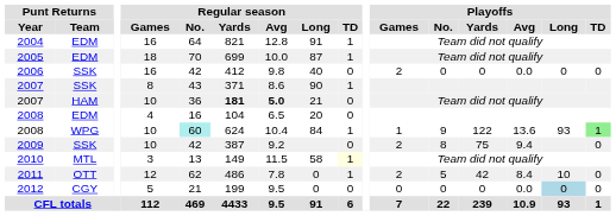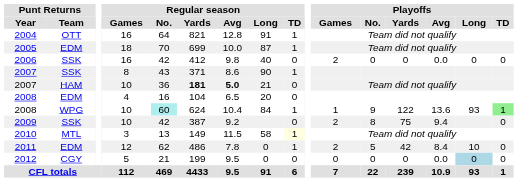2004 | Punt Returns / Team: EDM -> OTT
2011 | Punt Returns / Team: OTT -> EDM
